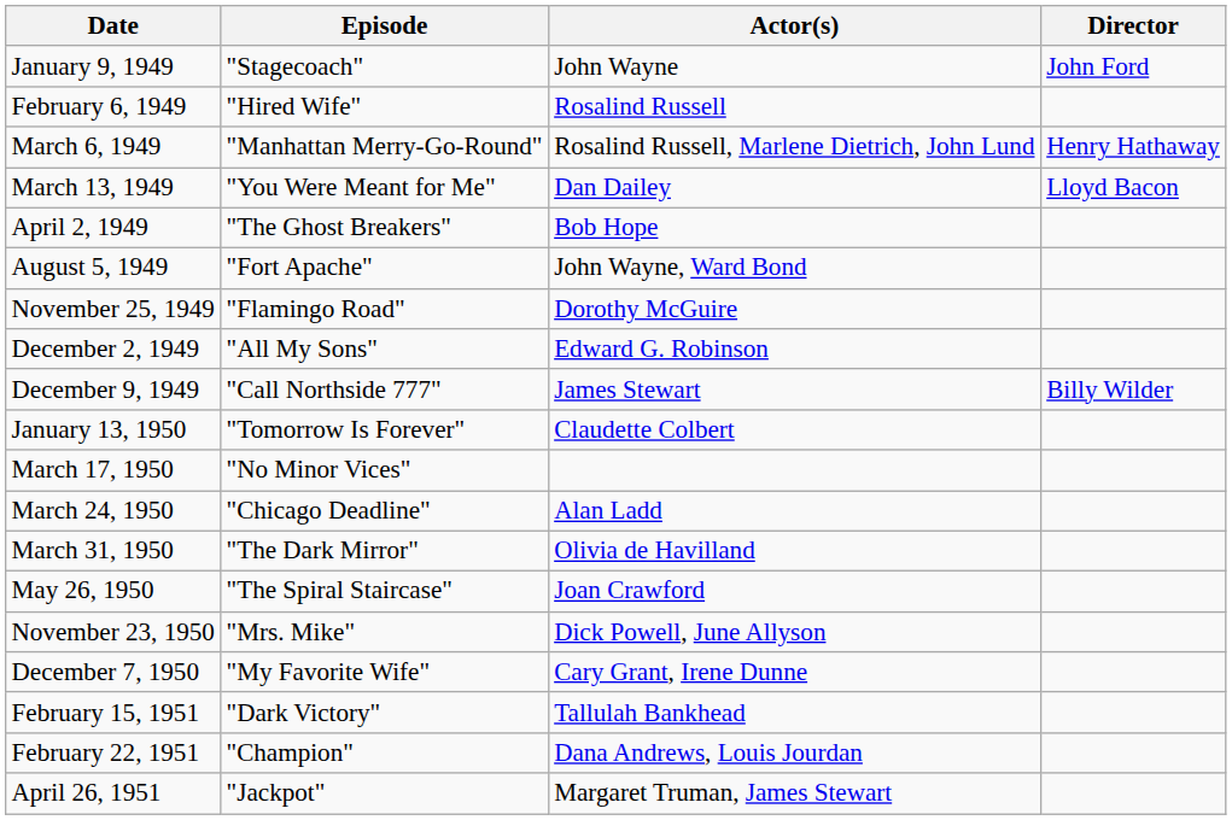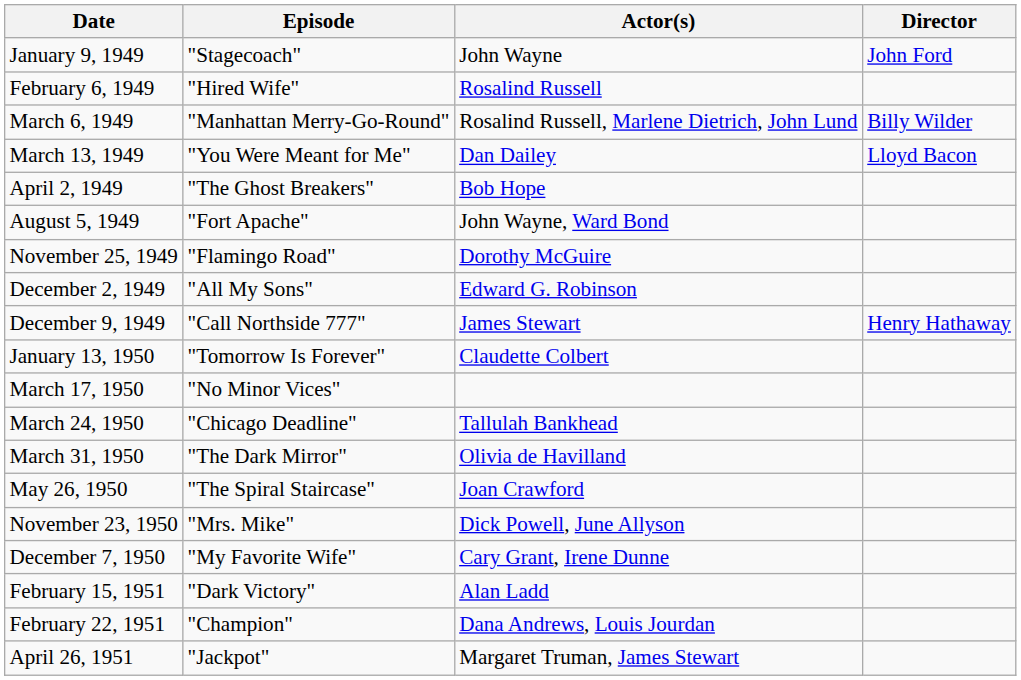March 6, 1949 | Director: Henry Hathaway -> Billy Wilder
December 9, 1949 | Director: Billy Wilder -> Henry Hathaway
March 24, 1950 | Actor(s): Alan Ladd -> Tallulah Bankhead
February 15, 1951 | Actor(s): Tallulah Bankhead -> Alan Ladd
